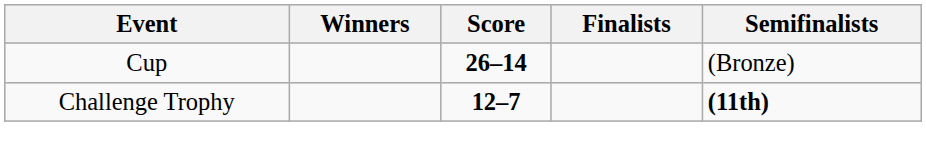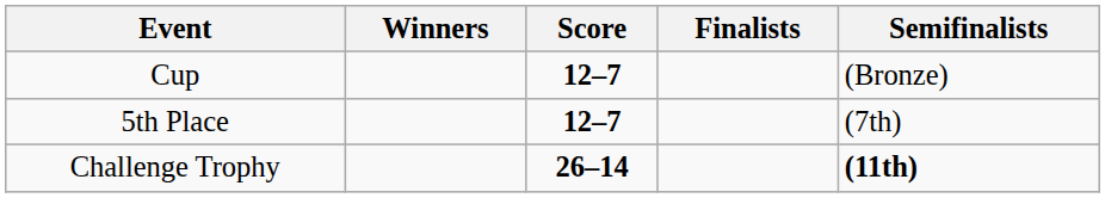Cup | Score: 26–14 -> 12–7
+ row: 5th Place | 12–7 | (7th)
Challenge Trophy | Score: 12–7 -> 26–14
